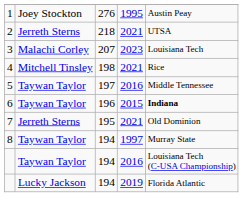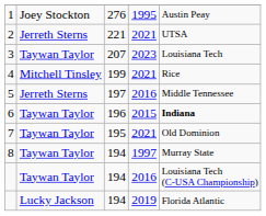2 | column 3: 218 -> 221
3 | column 2: Malachi Corley -> Taywan Taylor
4 | column 3: 198 -> 199
5 | column 2: Taywan Taylor -> Jerreth Sterns
7 | column 2: Jerreth Sterns -> Taywan Taylor
